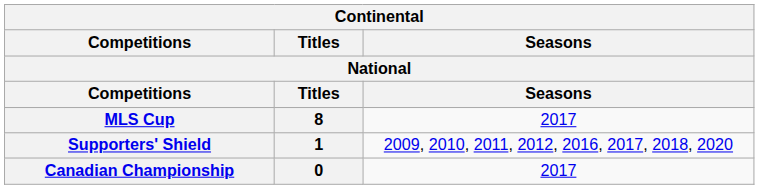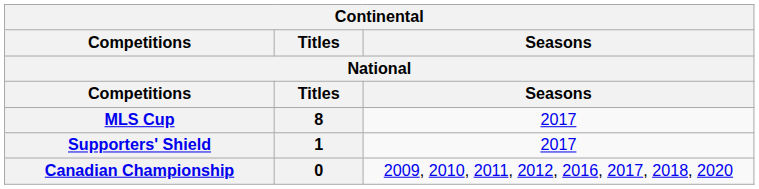Supporters' Shield | Seasons: 2009, 2010, 2011, 2012, 2016, 2017, 2018, 2020 -> 2017
Canadian Championship | Seasons: 2017 -> 2009, 2010, 2011, 2012, 2016, 2017, 2018, 2020
